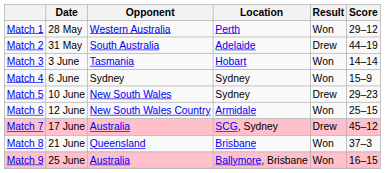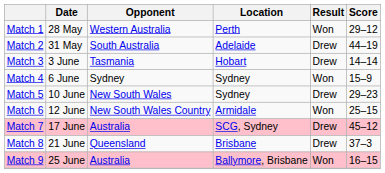Match 3 | Result: Won -> Drew
Match 8 | Result: Won -> Drew
